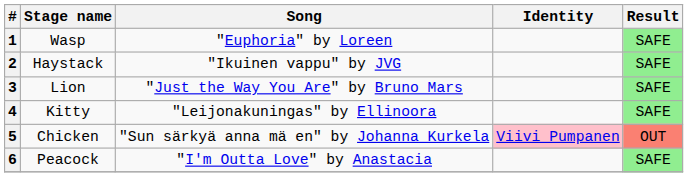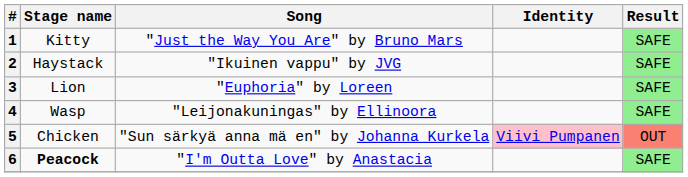1 | Stage name: Wasp -> Kitty
1 | Song: "Euphoria" by Loreen -> "Just the Way You Are" by Bruno Mars
3 | Song: "Just the Way You Are" by Bruno Mars -> "Euphoria" by Loreen
4 | Stage name: Kitty -> Wasp
6 | Stage name: normal -> bold
